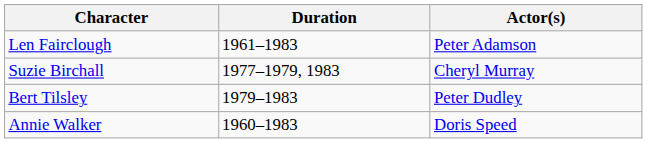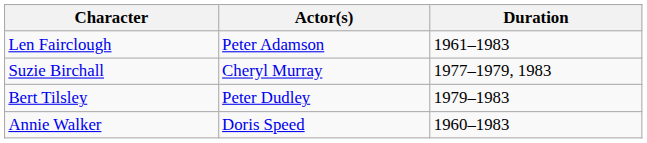columns swapped: Actor(s) <-> Duration
